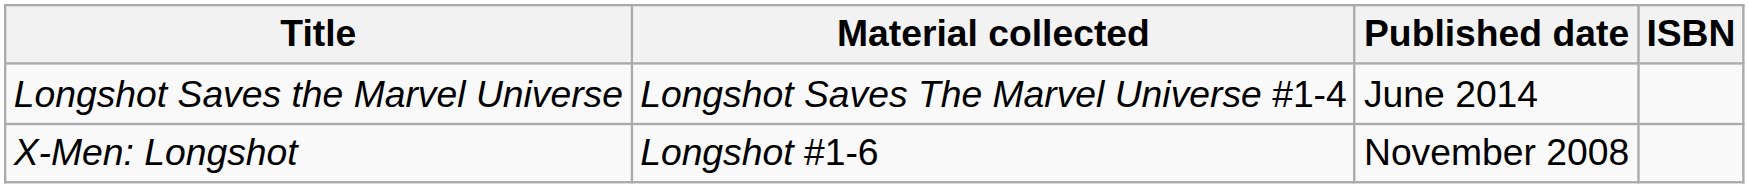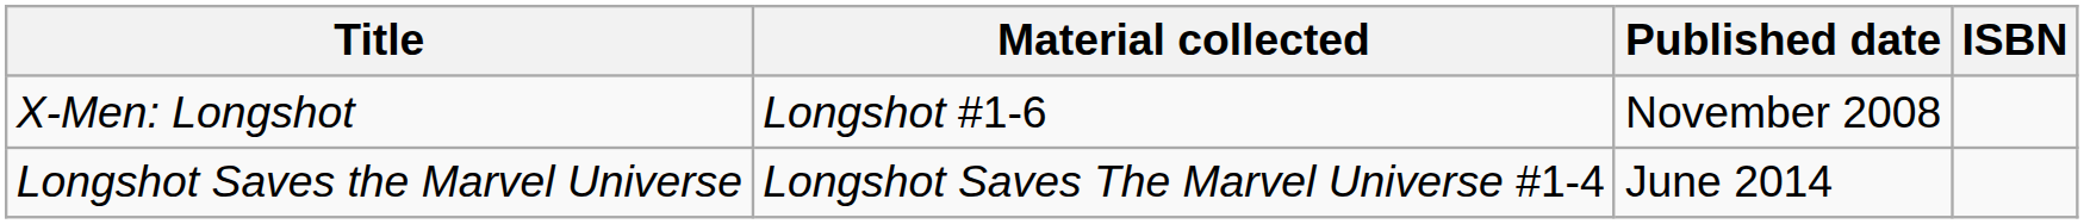rows swapped: X-Men: Longshot <-> Longshot Saves the Marvel Universe
